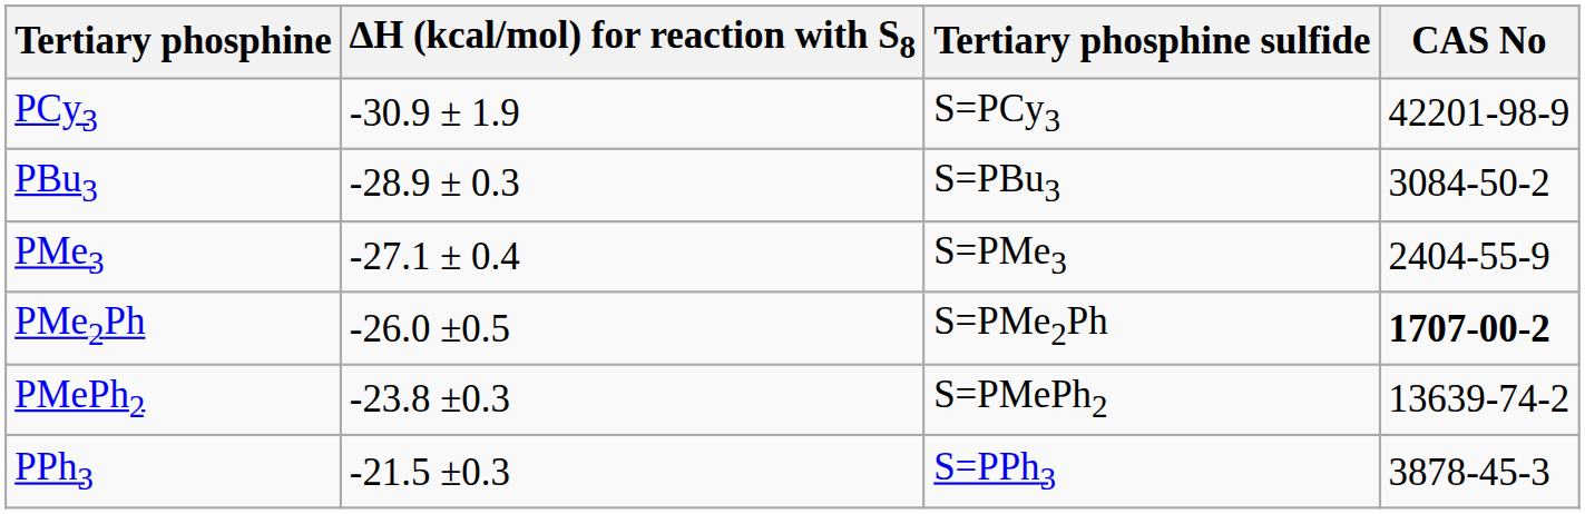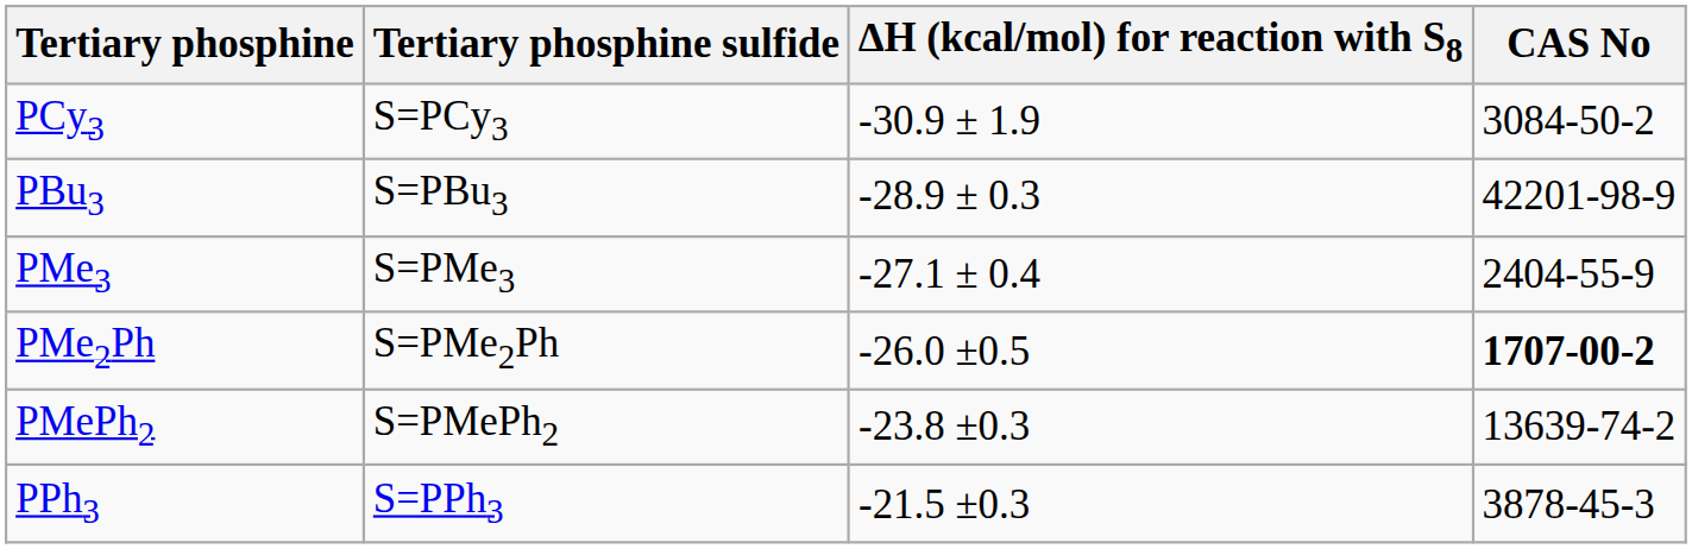columns swapped: ∆H (kcal/mol) for reaction with S8 <-> Tertiary phosphine sulfide
PCy3 | CAS No: 42201-98-9 -> 3084-50-2
PBu3 | CAS No: 3084-50-2 -> 42201-98-9
